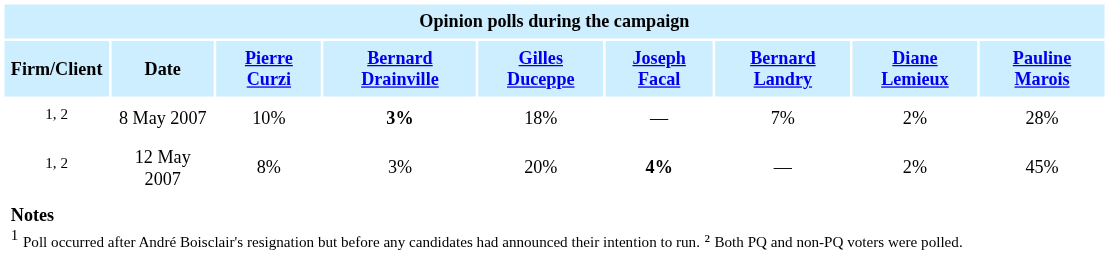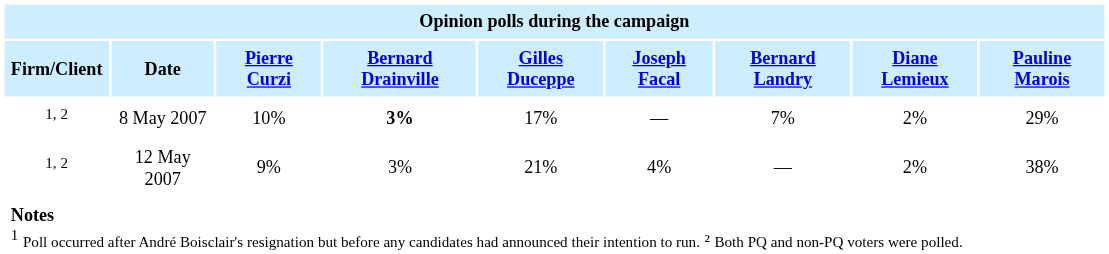8 May 2007 | Gilles Duceppe: 18% -> 17%
8 May 2007 | Pauline Marois: 28% -> 29%
12 May 2007 | Pierre Curzi: 8% -> 9%
12 May 2007 | Gilles Duceppe: 20% -> 21%
12 May 2007 | Joseph Facal: bold -> normal
12 May 2007 | Pauline Marois: 45% -> 38%
